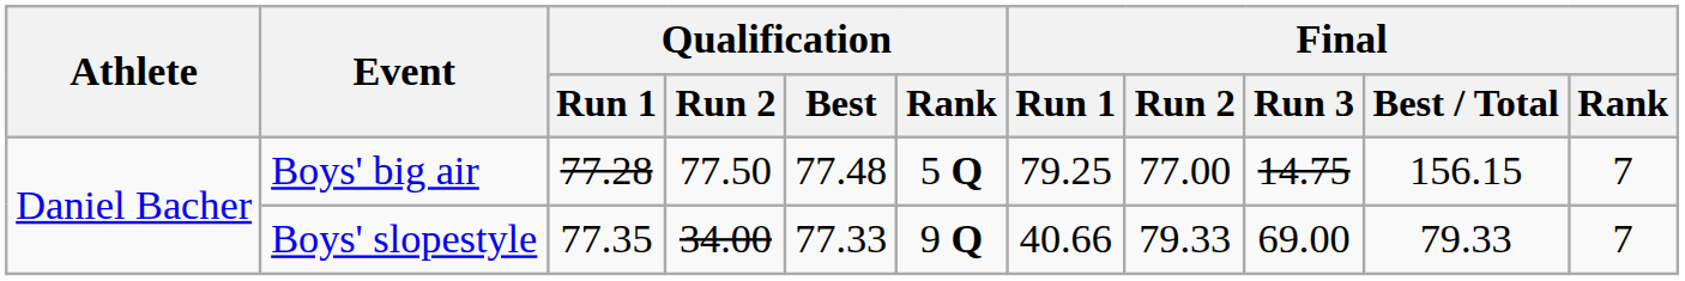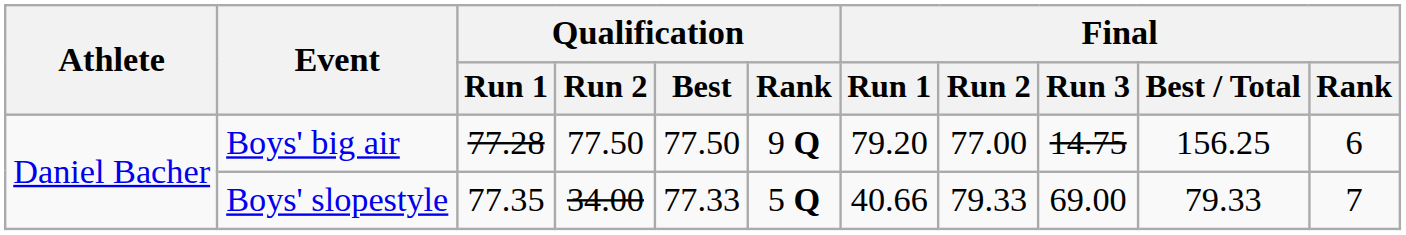Boys' big air | Qualification / Best: 77.48 -> 77.50
Boys' big air | Qualification / Rank: 5 Q -> 9 Q
Boys' big air | Final / Run 1: 79.25 -> 79.20
Boys' big air | Final / Best / Total: 156.15 -> 156.25
Boys' big air | Final / Rank: 7 -> 6
Boys' slopestyle | Qualification / Rank: 9 Q -> 5 Q
